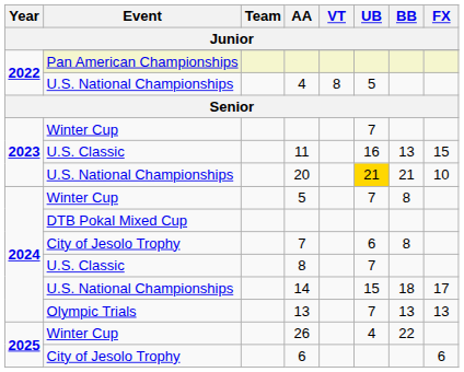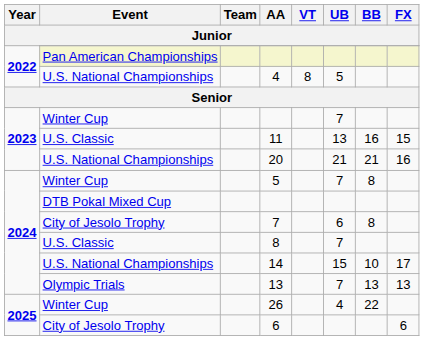11 | UB: 16 -> 13
11 | BB: 13 -> 16
20 | UB: gold background -> no background
20 | FX: 10 -> 16
14 | BB: 18 -> 10
